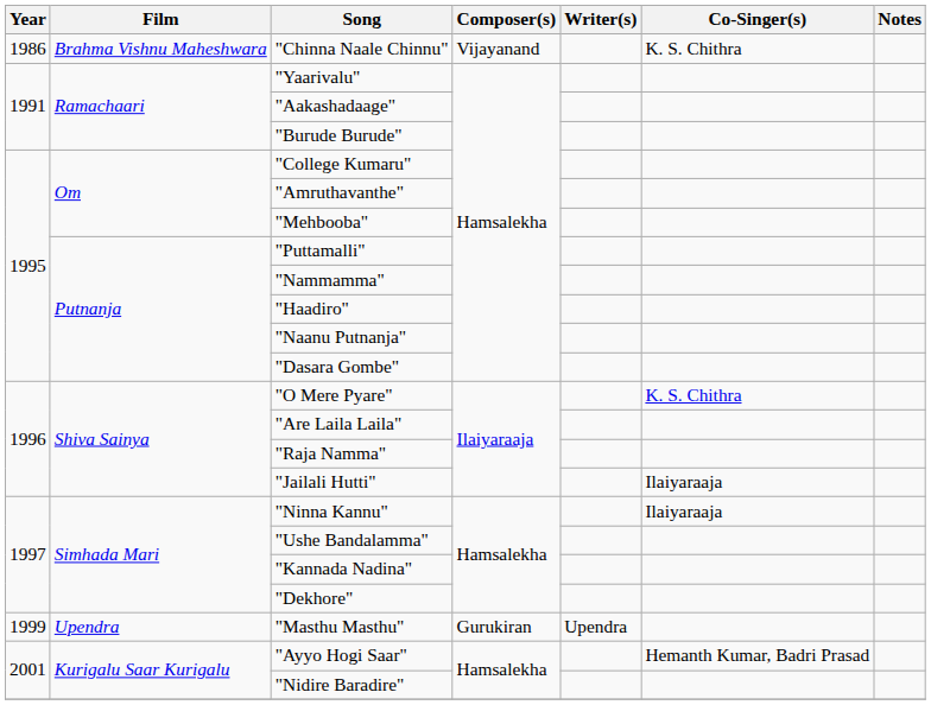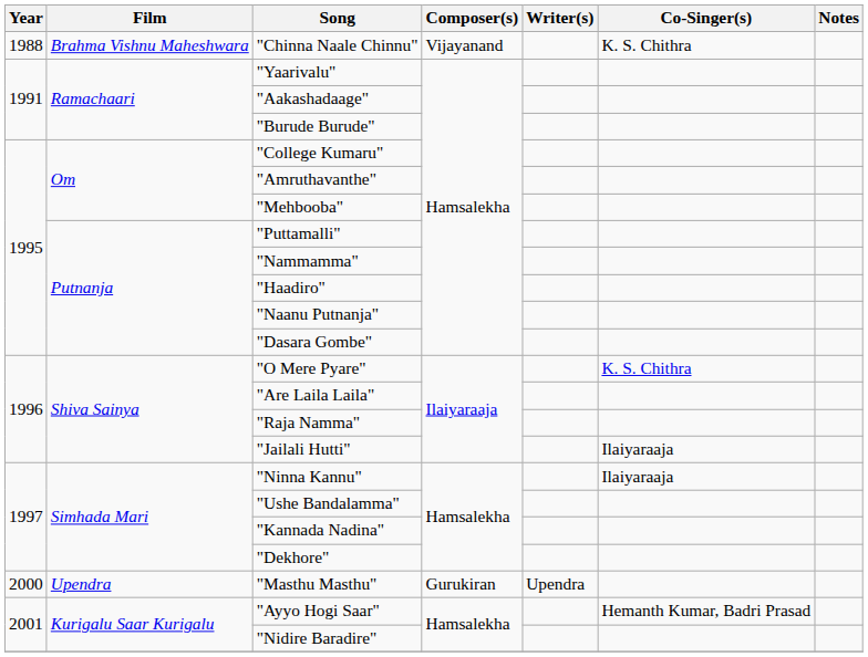"Chinna Naale Chinnu" | Year: 1986 -> 1988
"Masthu Masthu" | Year: 1999 -> 2000
